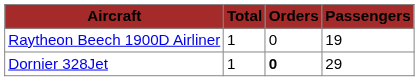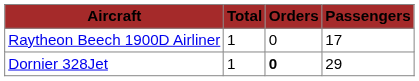Raytheon Beech 1900D Airliner | Passengers: 19 -> 17
